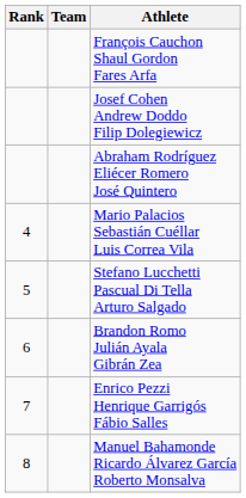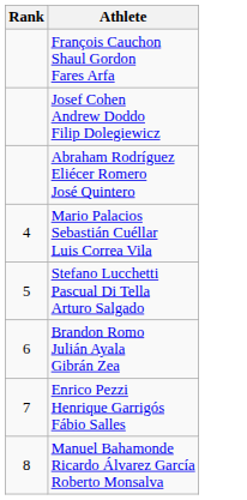- column: Team
